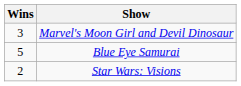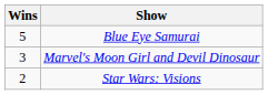rows swapped: Blue Eye Samurai <-> Marvel's Moon Girl and Devil Dinosaur
